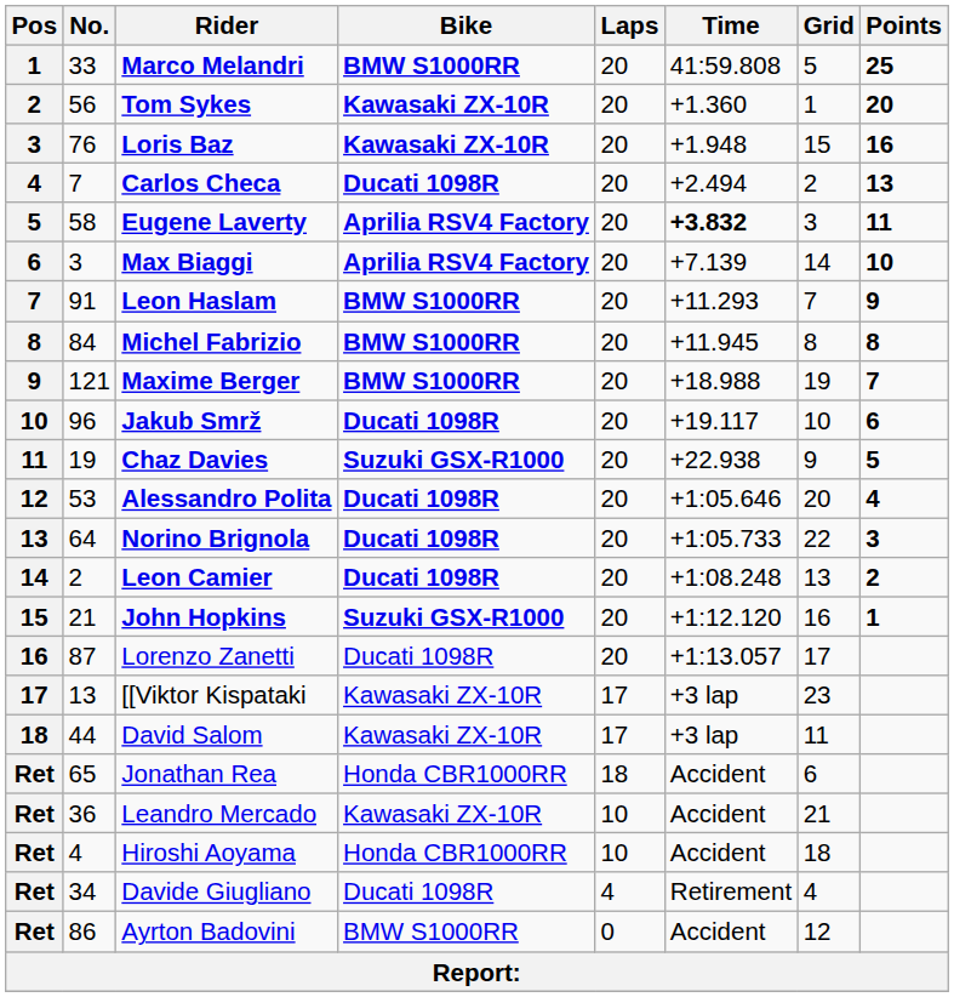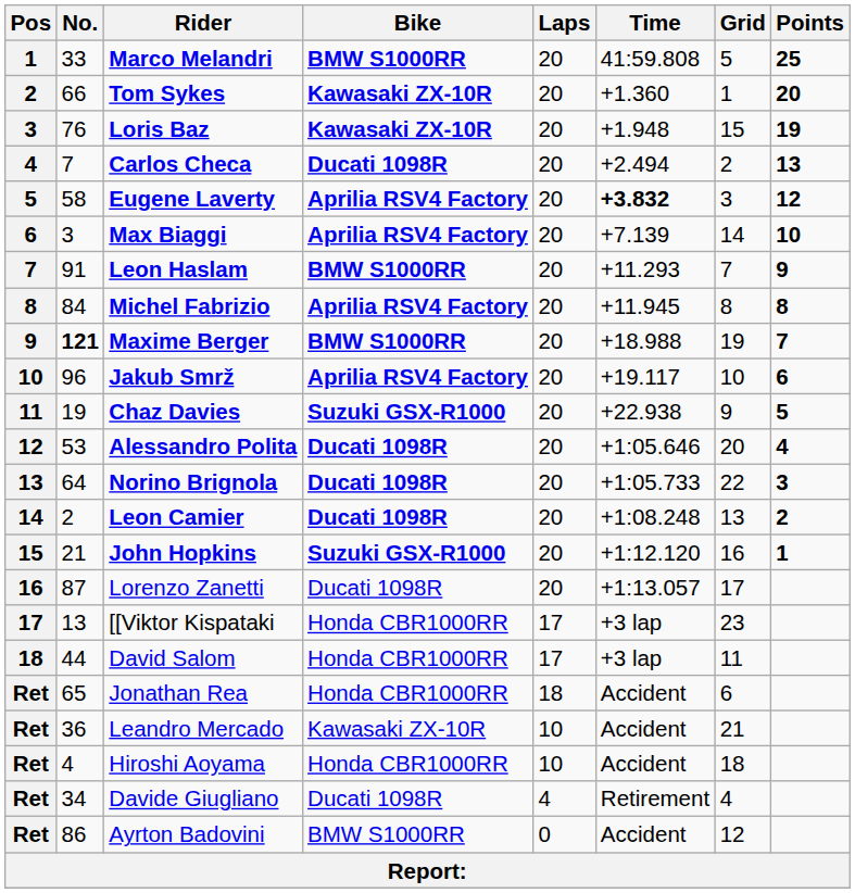Tom Sykes | No.: 56 -> 66
Loris Baz | Points: 16 -> 19
Eugene Laverty | Points: 11 -> 12
Michel Fabrizio | Bike: BMW S1000RR -> Aprilia RSV4 Factory
Maxime Berger | No.: normal -> bold
Jakub Smrž | Bike: Ducati 1098R -> Aprilia RSV4 Factory
[[Viktor Kispataki | Bike: Kawasaki ZX-10R -> Honda CBR1000RR
David Salom | Bike: Kawasaki ZX-10R -> Honda CBR1000RR
